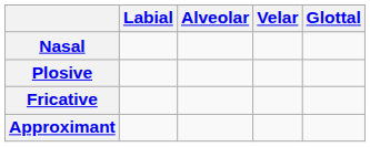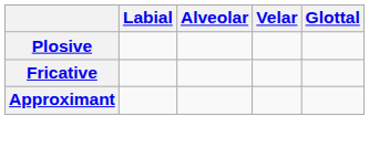- row: Nasal
